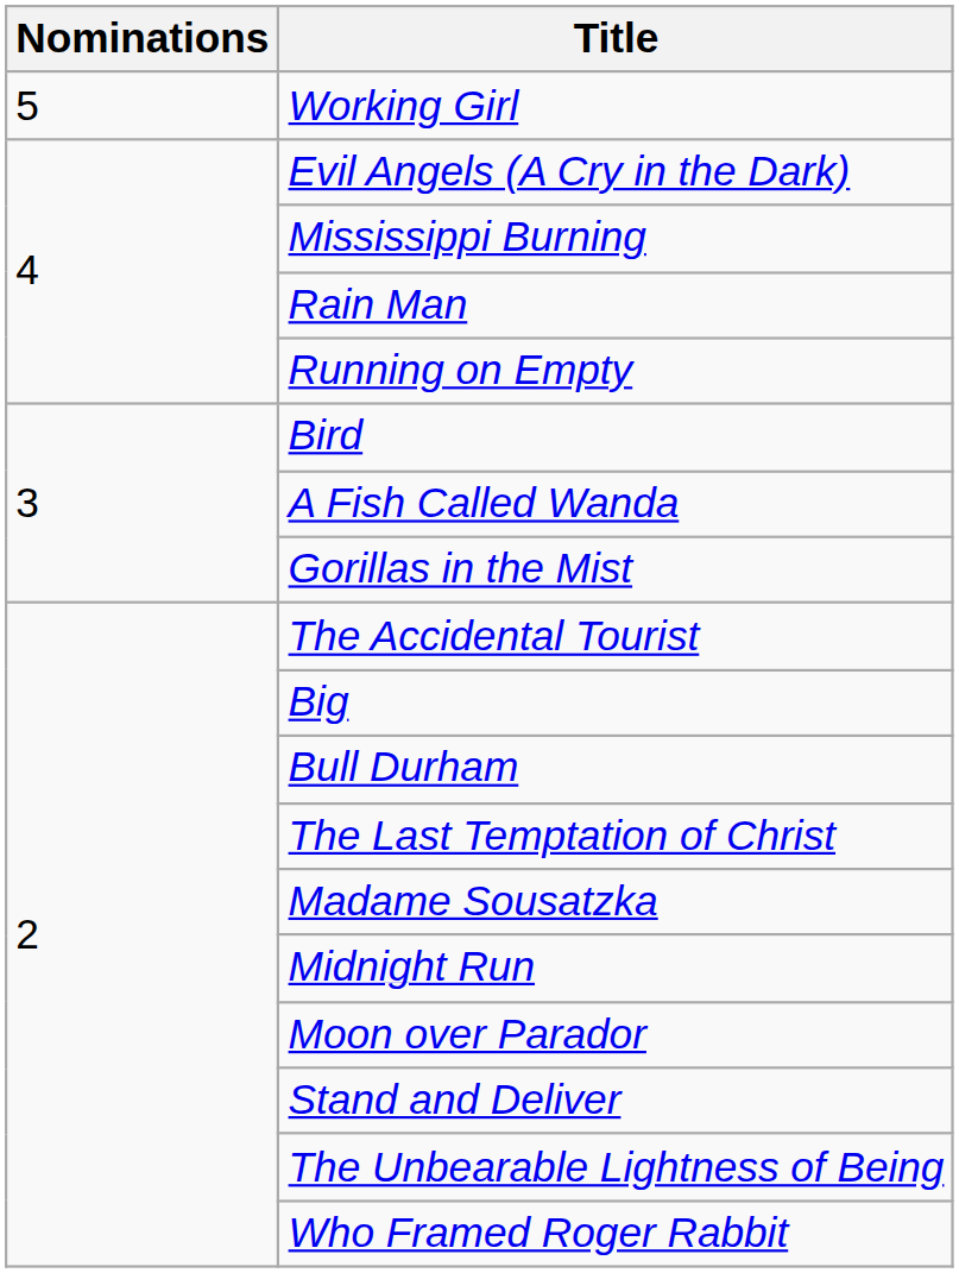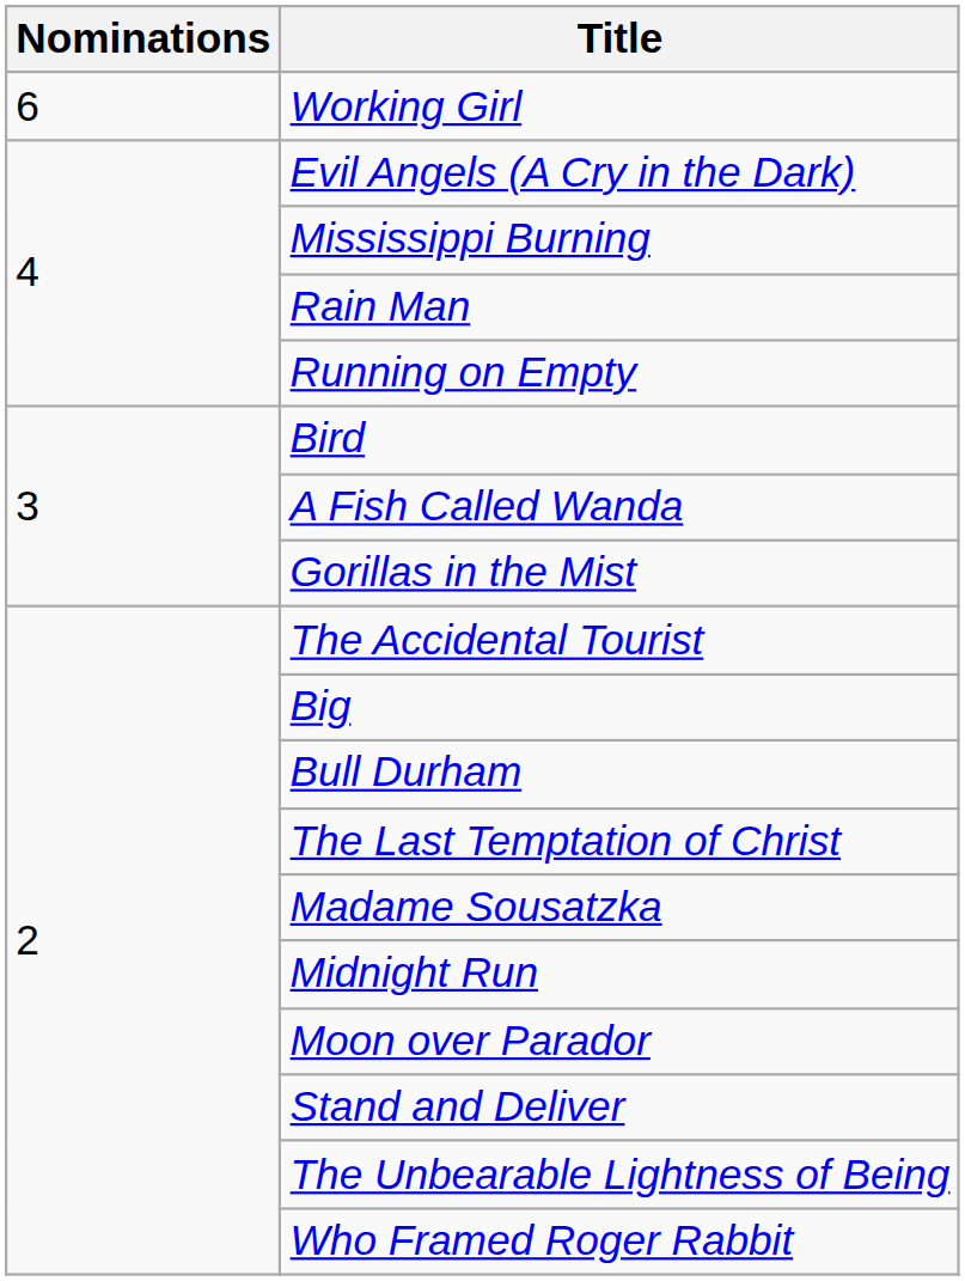Working Girl | Nominations: 5 -> 6
